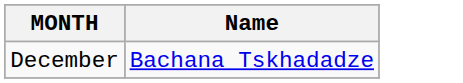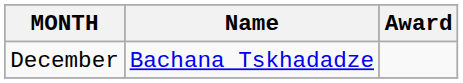+ column: Award
